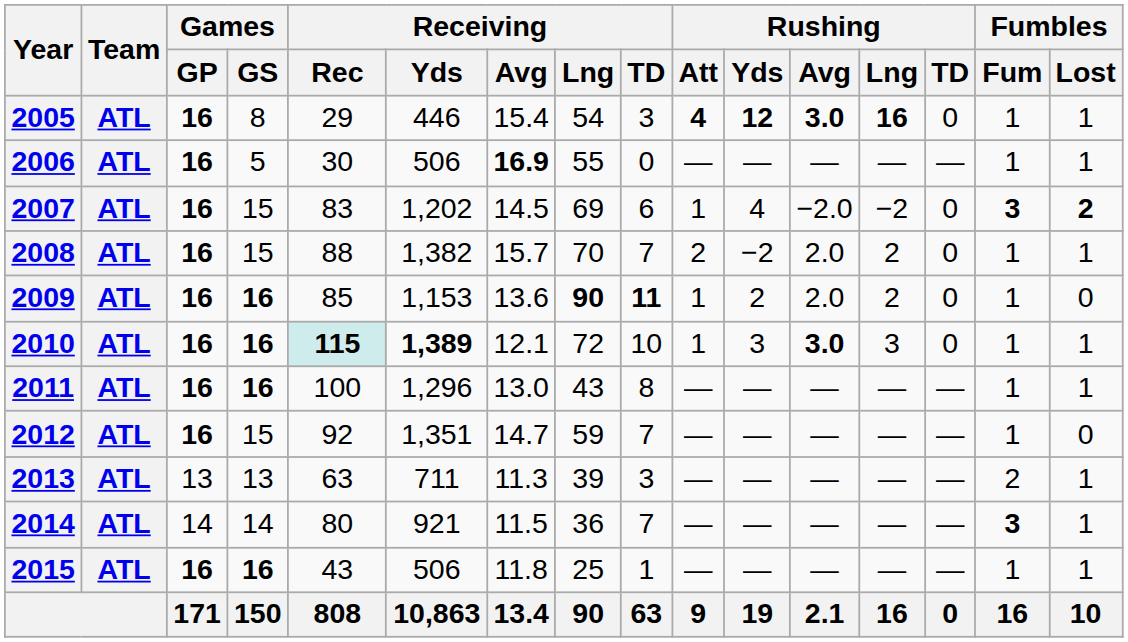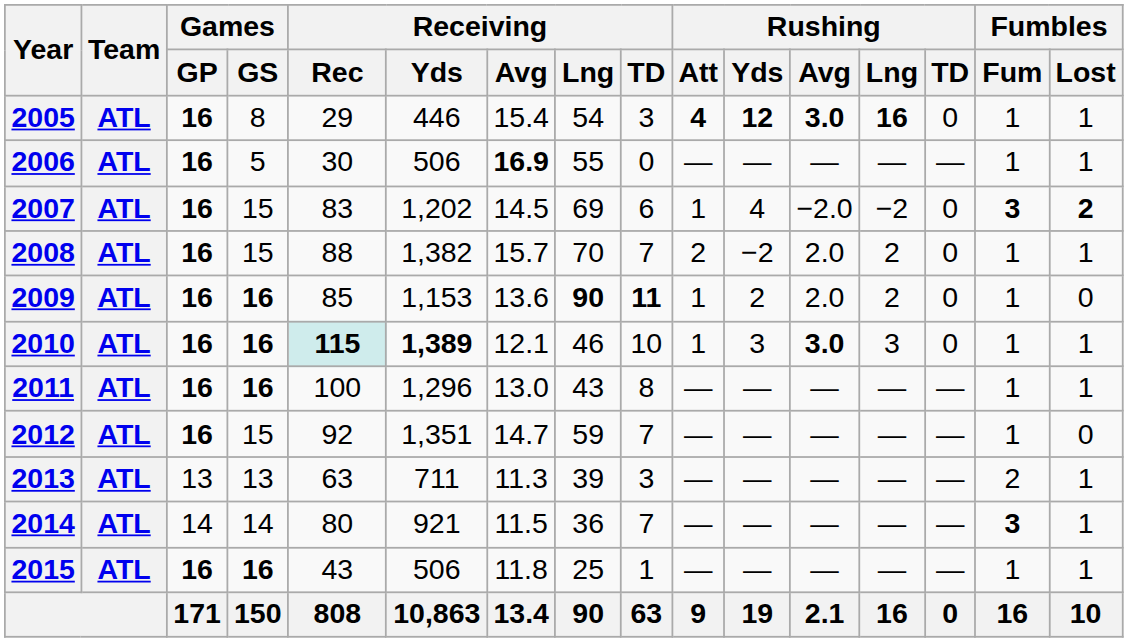2010 | Receiving / Lng: 72 -> 46
